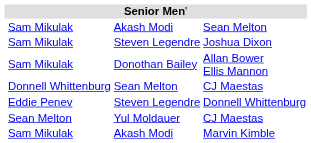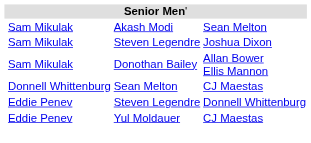Yul Moldauer / CJ Maestas | column 2: Sean Melton -> Eddie Penev
- row: Sam Mikulak | Akash Modi | Marvin Kimble
